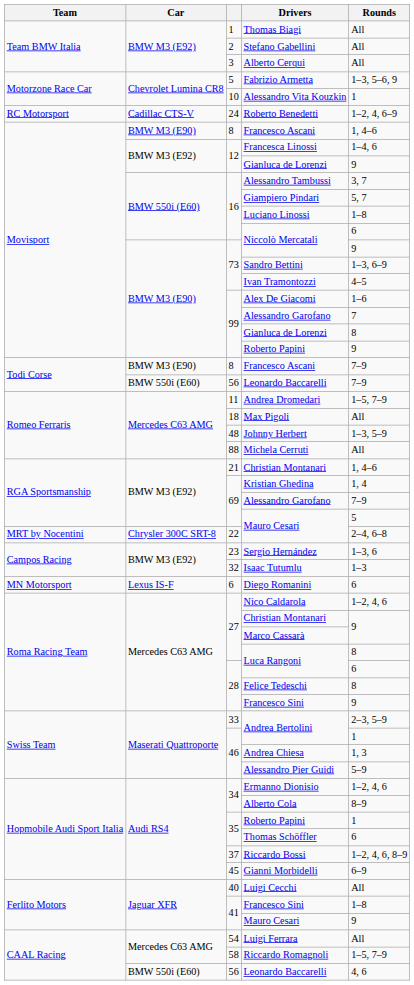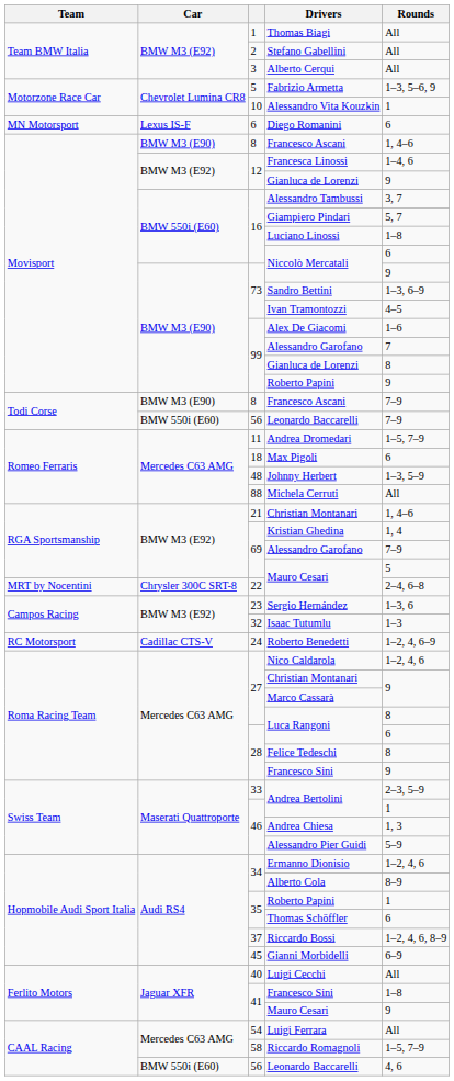rows swapped: Diego Romanini <-> Roberto Benedetti
Max Pigoli | Rounds: All -> 6
